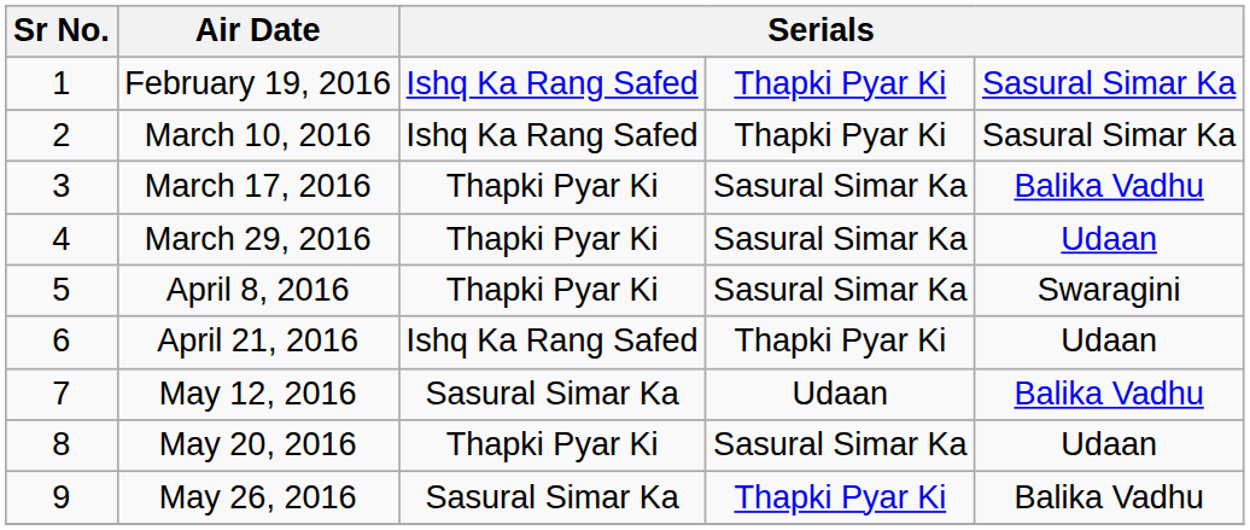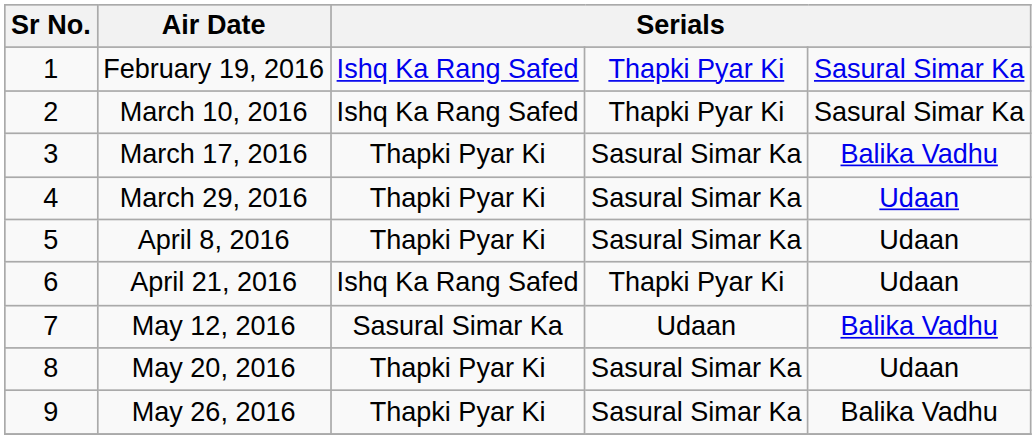April 8, 2016 | column 5: Swaragini -> Udaan
May 26, 2016 | column 3: Sasural Simar Ka -> Thapki Pyar Ki
May 26, 2016 | column 4: Thapki Pyar Ki -> Sasural Simar Ka
